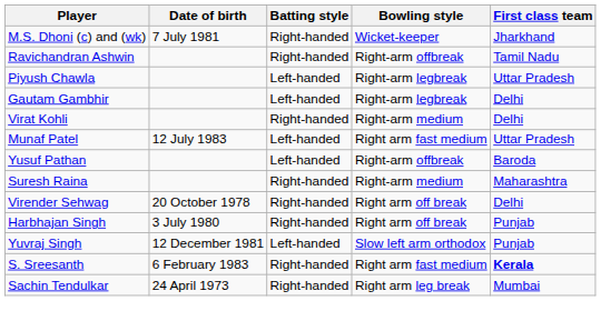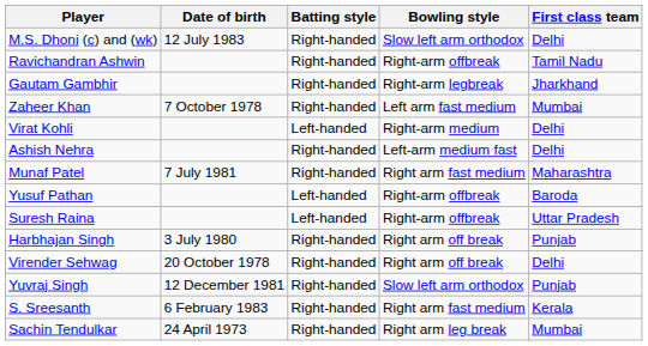M.S. Dhoni (c) and (wk) | Date of birth: 7 July 1981 -> 12 July 1983
M.S. Dhoni (c) and (wk) | Bowling style: Wicket-keeper -> Slow left arm orthodox
M.S. Dhoni (c) and (wk) | First class team: Jharkhand -> Delhi
- row: Piyush Chawla | Left-handed | Right-arm legbreak | Uttar Pradesh
Gautam Gambhir | Batting style: Left-handed -> Right-handed
Gautam Gambhir | First class team: Delhi -> Jharkhand
+ row: Zaheer Khan | 7 October 1978 | Right-handed | Left arm fast medium | Mumbai
Virat Kohli | Batting style: Right-handed -> Left-handed
+ row: Ashish Nehra | Right-handed | Left-arm medium fast | Delhi
Munaf Patel | Date of birth: 12 July 1983 -> 7 July 1981
Munaf Patel | Batting style: Left-handed -> Right-handed
Munaf Patel | First class team: Uttar Pradesh -> Maharashtra
Suresh Raina | Batting style: Right-handed -> Left-handed
Suresh Raina | Bowling style: Right-arm medium -> Right-arm offbreak
Suresh Raina | First class team: Maharashtra -> Uttar Pradesh
rows swapped: Virender Sehwag <-> Harbhajan Singh
Yuvraj Singh | Batting style: Left-handed -> Right-handed
S. Sreesanth | First class team: bold -> normal
